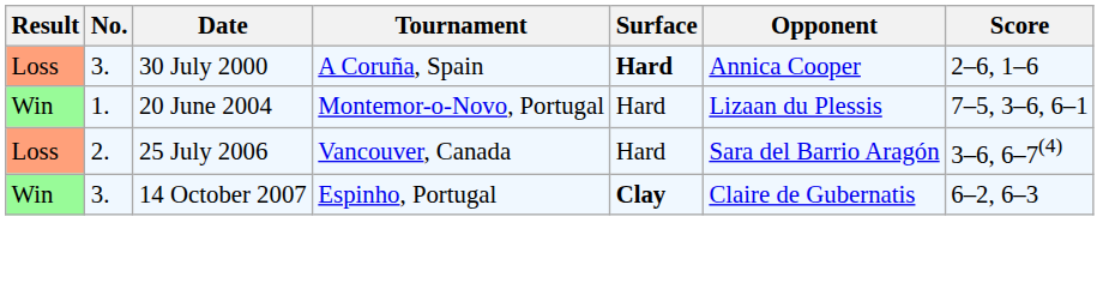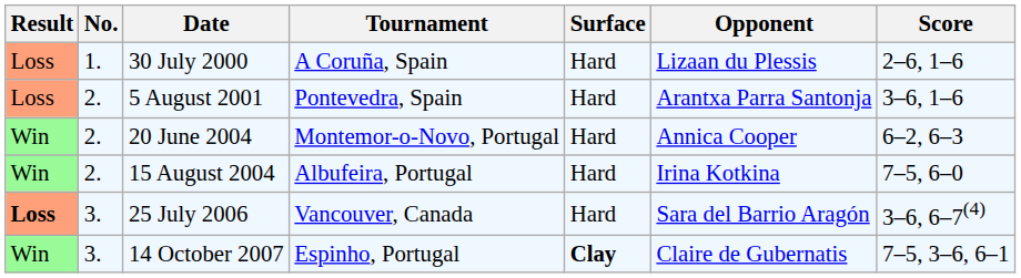30 July 2000 | No.: 3. -> 1.
30 July 2000 | Surface: bold -> normal
30 July 2000 | Opponent: Annica Cooper -> Lizaan du Plessis
+ row: Loss | 2. | 5 August 2001 | Pontevedra, Spain | Hard | Arantxa Parra Santonja | 3–6, 1–6
20 June 2004 | No.: 1. -> 2.
20 June 2004 | Opponent: Lizaan du Plessis -> Annica Cooper
20 June 2004 | Score: 7–5, 3–6, 6–1 -> 6–2, 6–3
+ row: Win | 2. | 15 August 2004 | Albufeira, Portugal | Hard | Irina Kotkina | 7–5, 6–0
25 July 2006 | Result: normal -> bold
25 July 2006 | No.: 2. -> 3.
14 October 2007 | Score: 6–2, 6–3 -> 7–5, 3–6, 6–1
